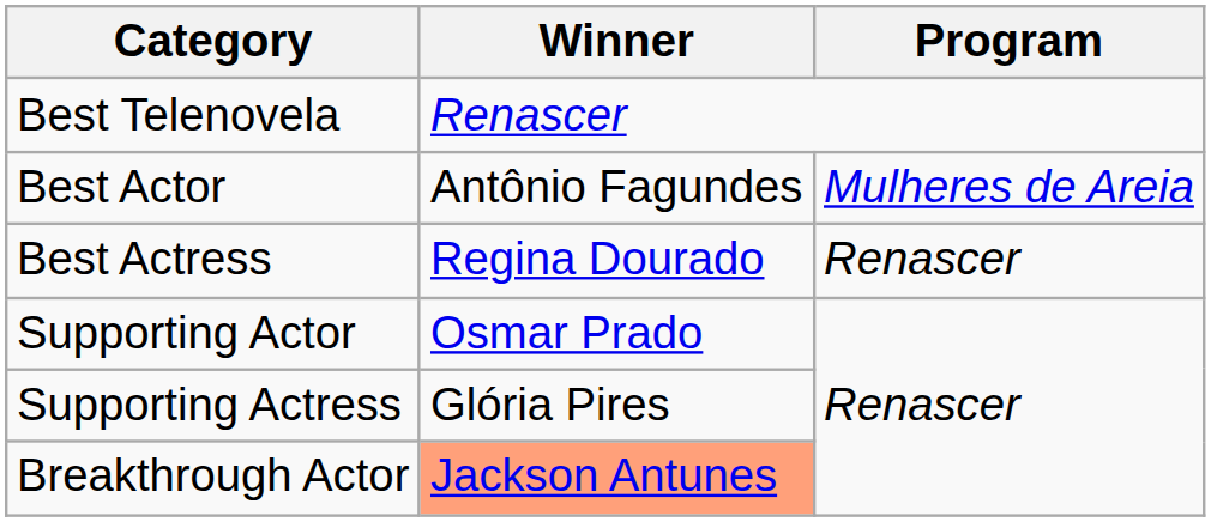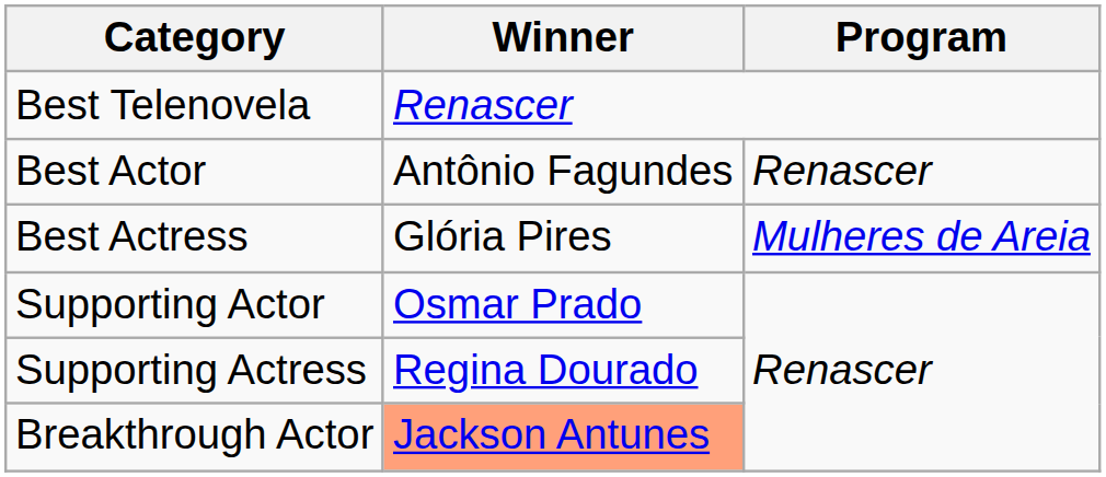Best Actor | Program: Mulheres de Areia -> Renascer
Best Actress | Winner: Regina Dourado -> Glória Pires
Best Actress | Program: Renascer -> Mulheres de Areia
Supporting Actress | Winner: Glória Pires -> Regina Dourado
